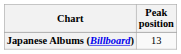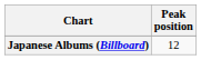Japanese Albums (Billboard) | Peak position: 13 -> 12
